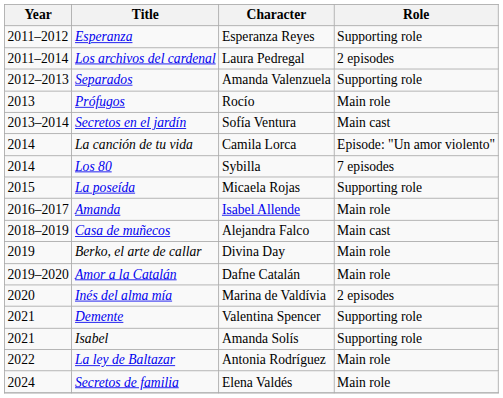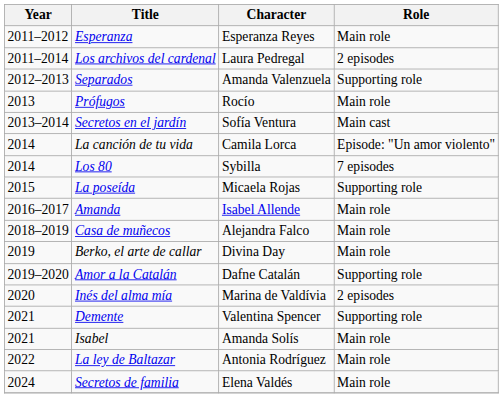Esperanza | Role: Supporting role -> Main role
Casa de muñecos | Role: Main cast -> Main role
Amor a la Catalán | Role: Main role -> Supporting role
Isabel | Role: Supporting role -> Main role
